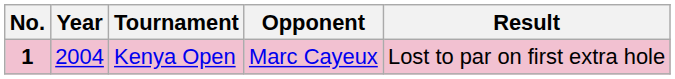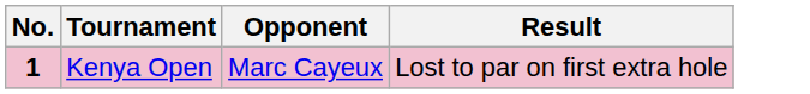- column: Year | 2004
